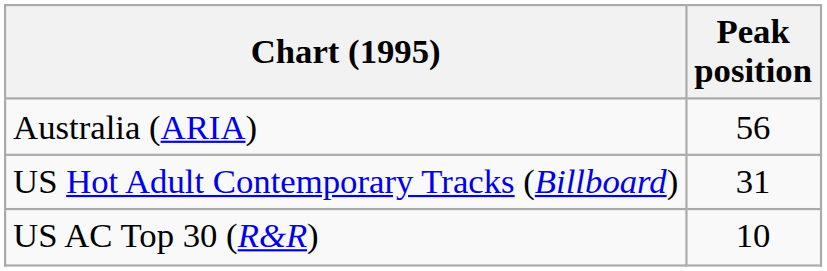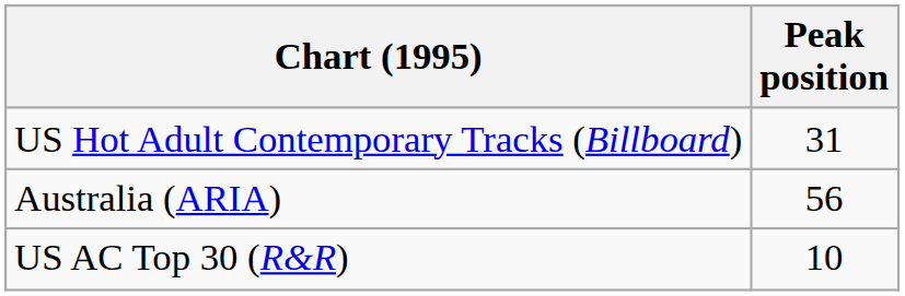rows swapped: Australia (ARIA) <-> US Hot Adult Contemporary Tracks (Billboard)
